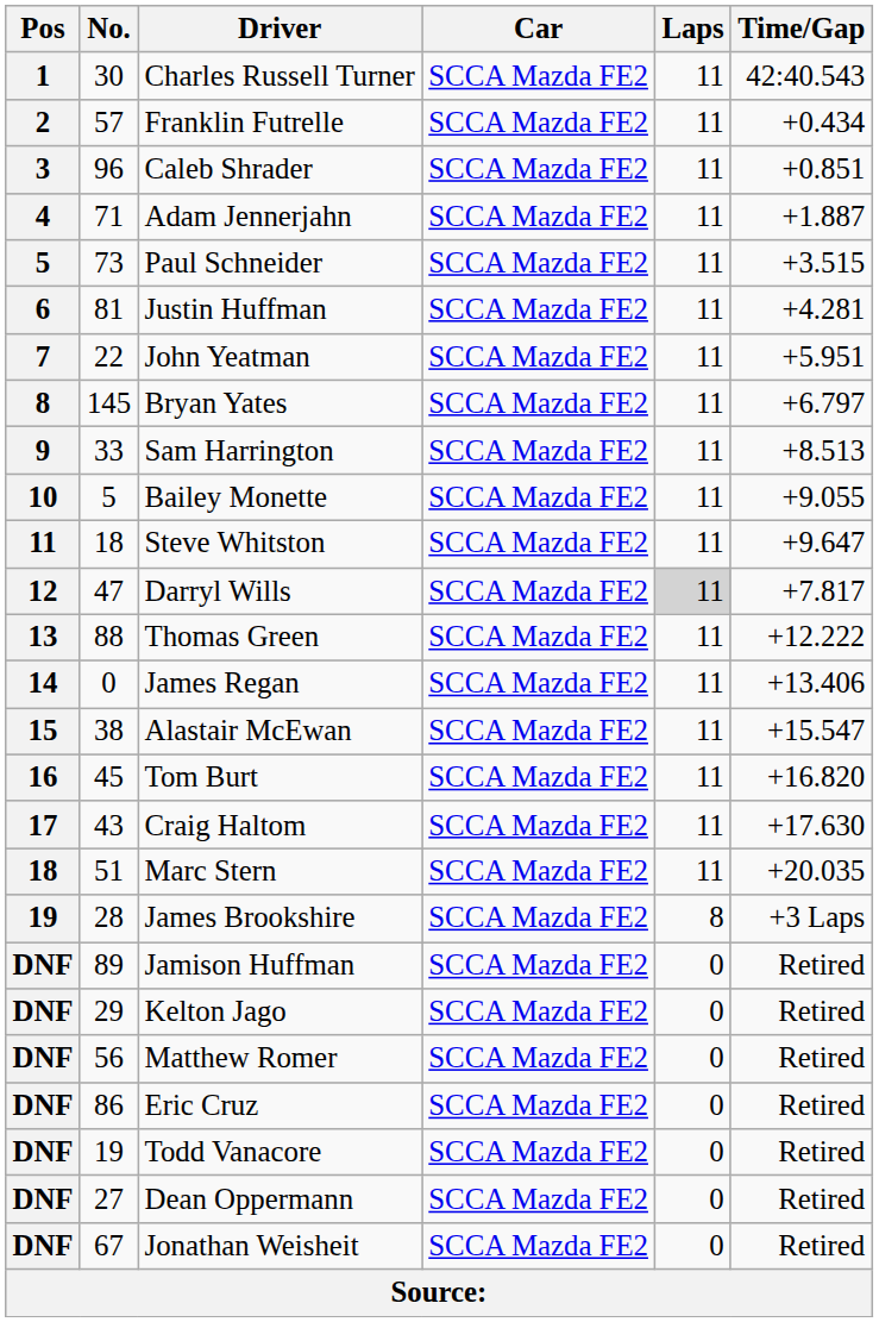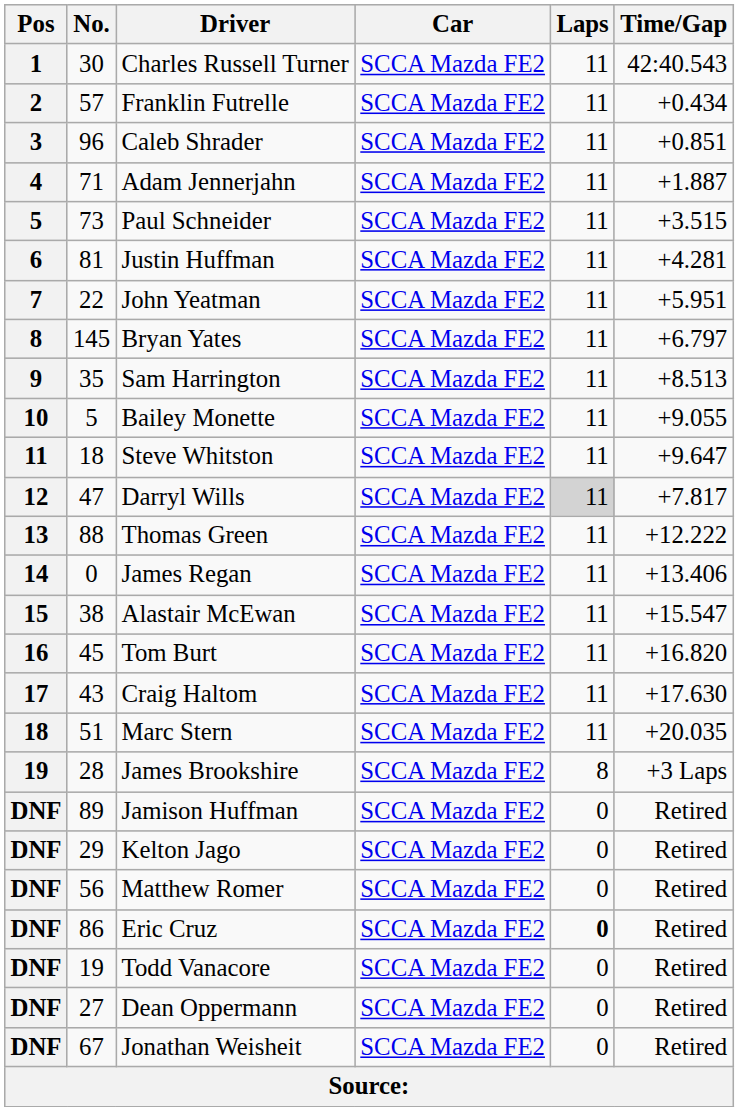Sam Harrington | No.: 33 -> 35
Eric Cruz | Laps: normal -> bold
